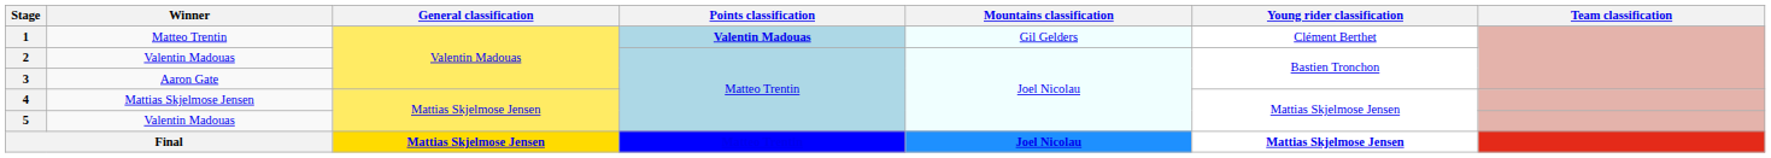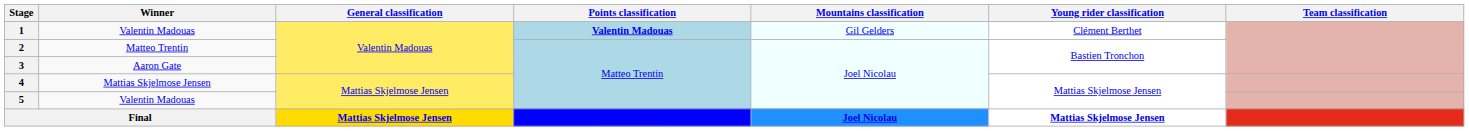1 | Winner: Matteo Trentin -> Valentin Madouas
2 | Winner: Valentin Madouas -> Matteo Trentin
